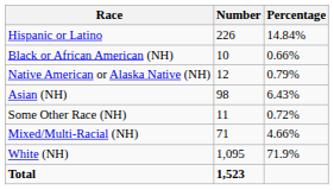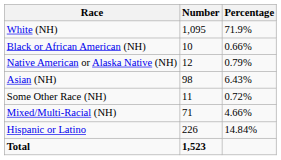rows swapped: White (NH) <-> Hispanic or Latino
